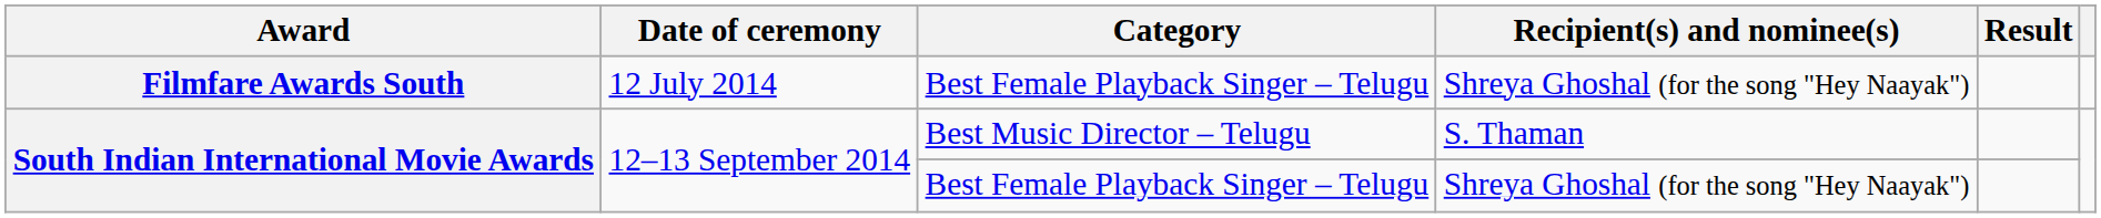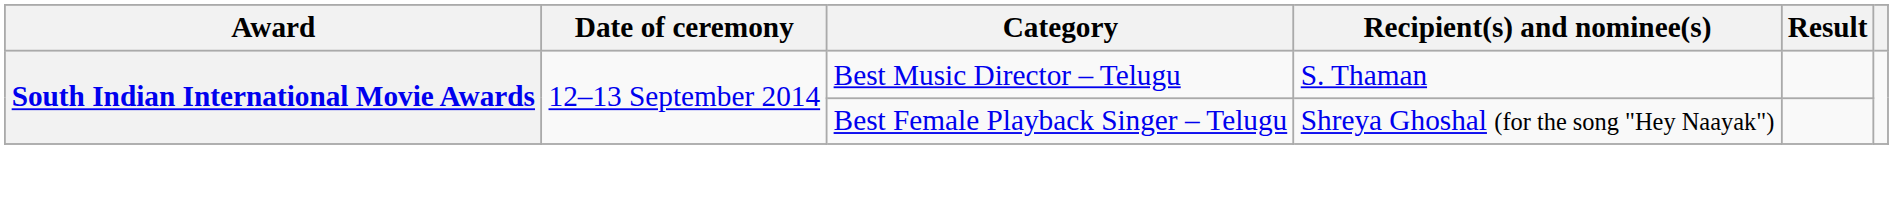- row: Filmfare Awards South | 12 July 2014 | Best Female Playback Singer – Telugu | Shreya Ghoshal (for the song "Hey Naayak")
